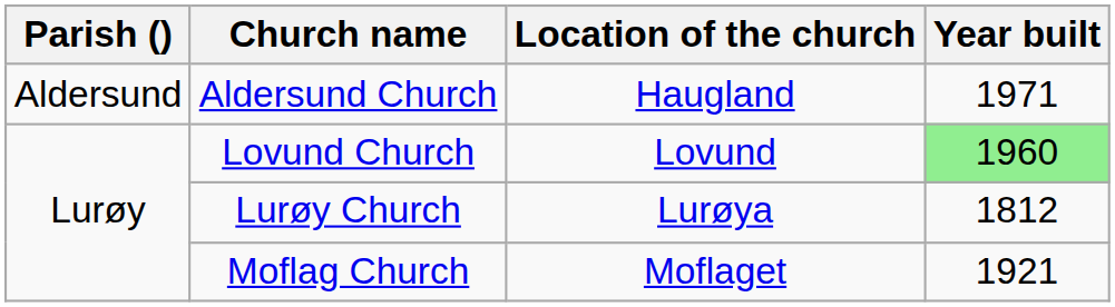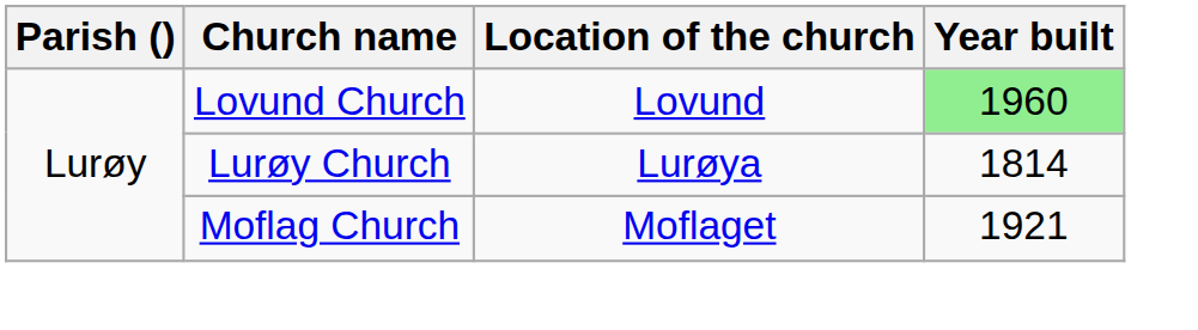- row: Aldersund | Aldersund Church | Haugland | 1971
Lurøy Church | Year built: 1812 -> 1814
